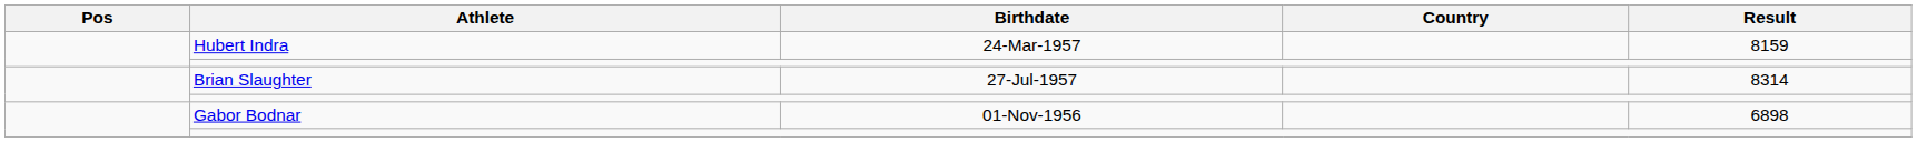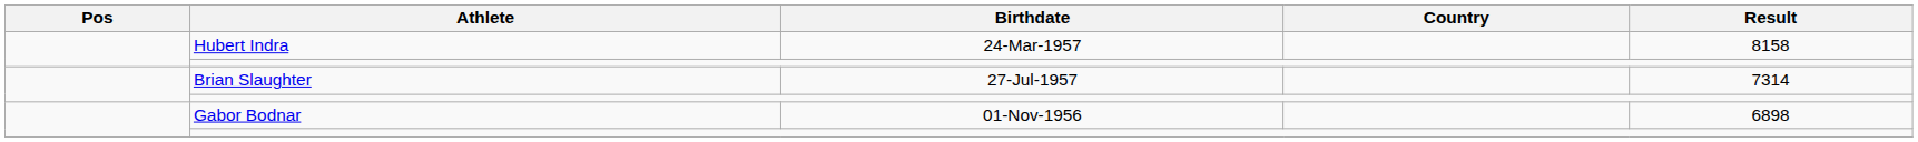Hubert Indra | Result: 8159 -> 8158
Brian Slaughter | Result: 8314 -> 7314
